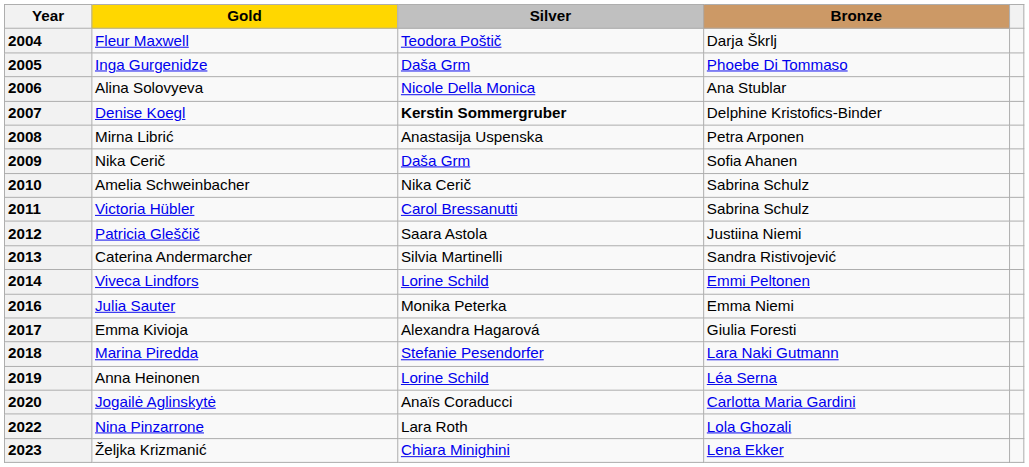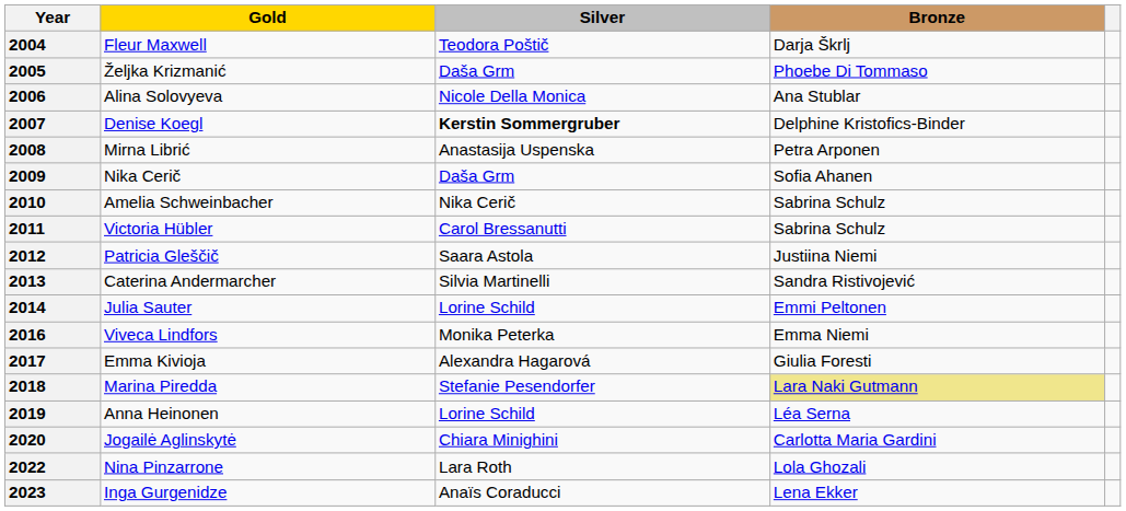2005 | Gold: Inga Gurgenidze -> Željka Krizmanić
2014 | Gold: Viveca Lindfors -> Julia Sauter
2016 | Gold: Julia Sauter -> Viveca Lindfors
2018 | Bronze: no background -> khaki background
2020 | Silver: Anaïs Coraducci -> Chiara Minighini
2023 | Gold: Željka Krizmanić -> Inga Gurgenidze
2023 | Silver: Chiara Minighini -> Anaïs Coraducci
